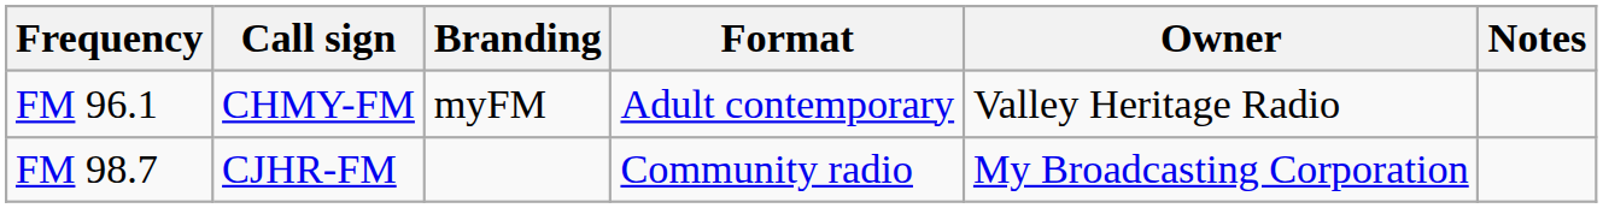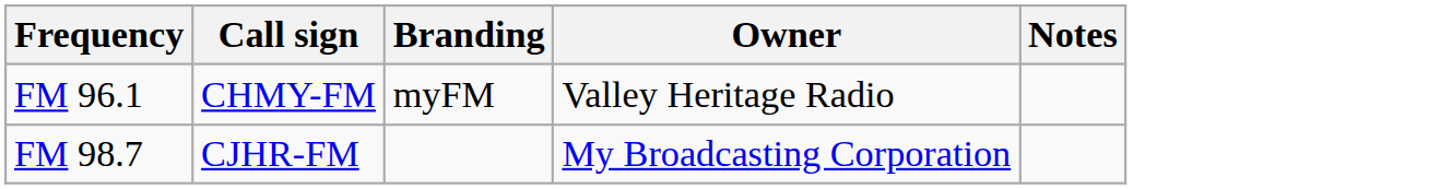- column: Format | Adult contemporary | Community radio
